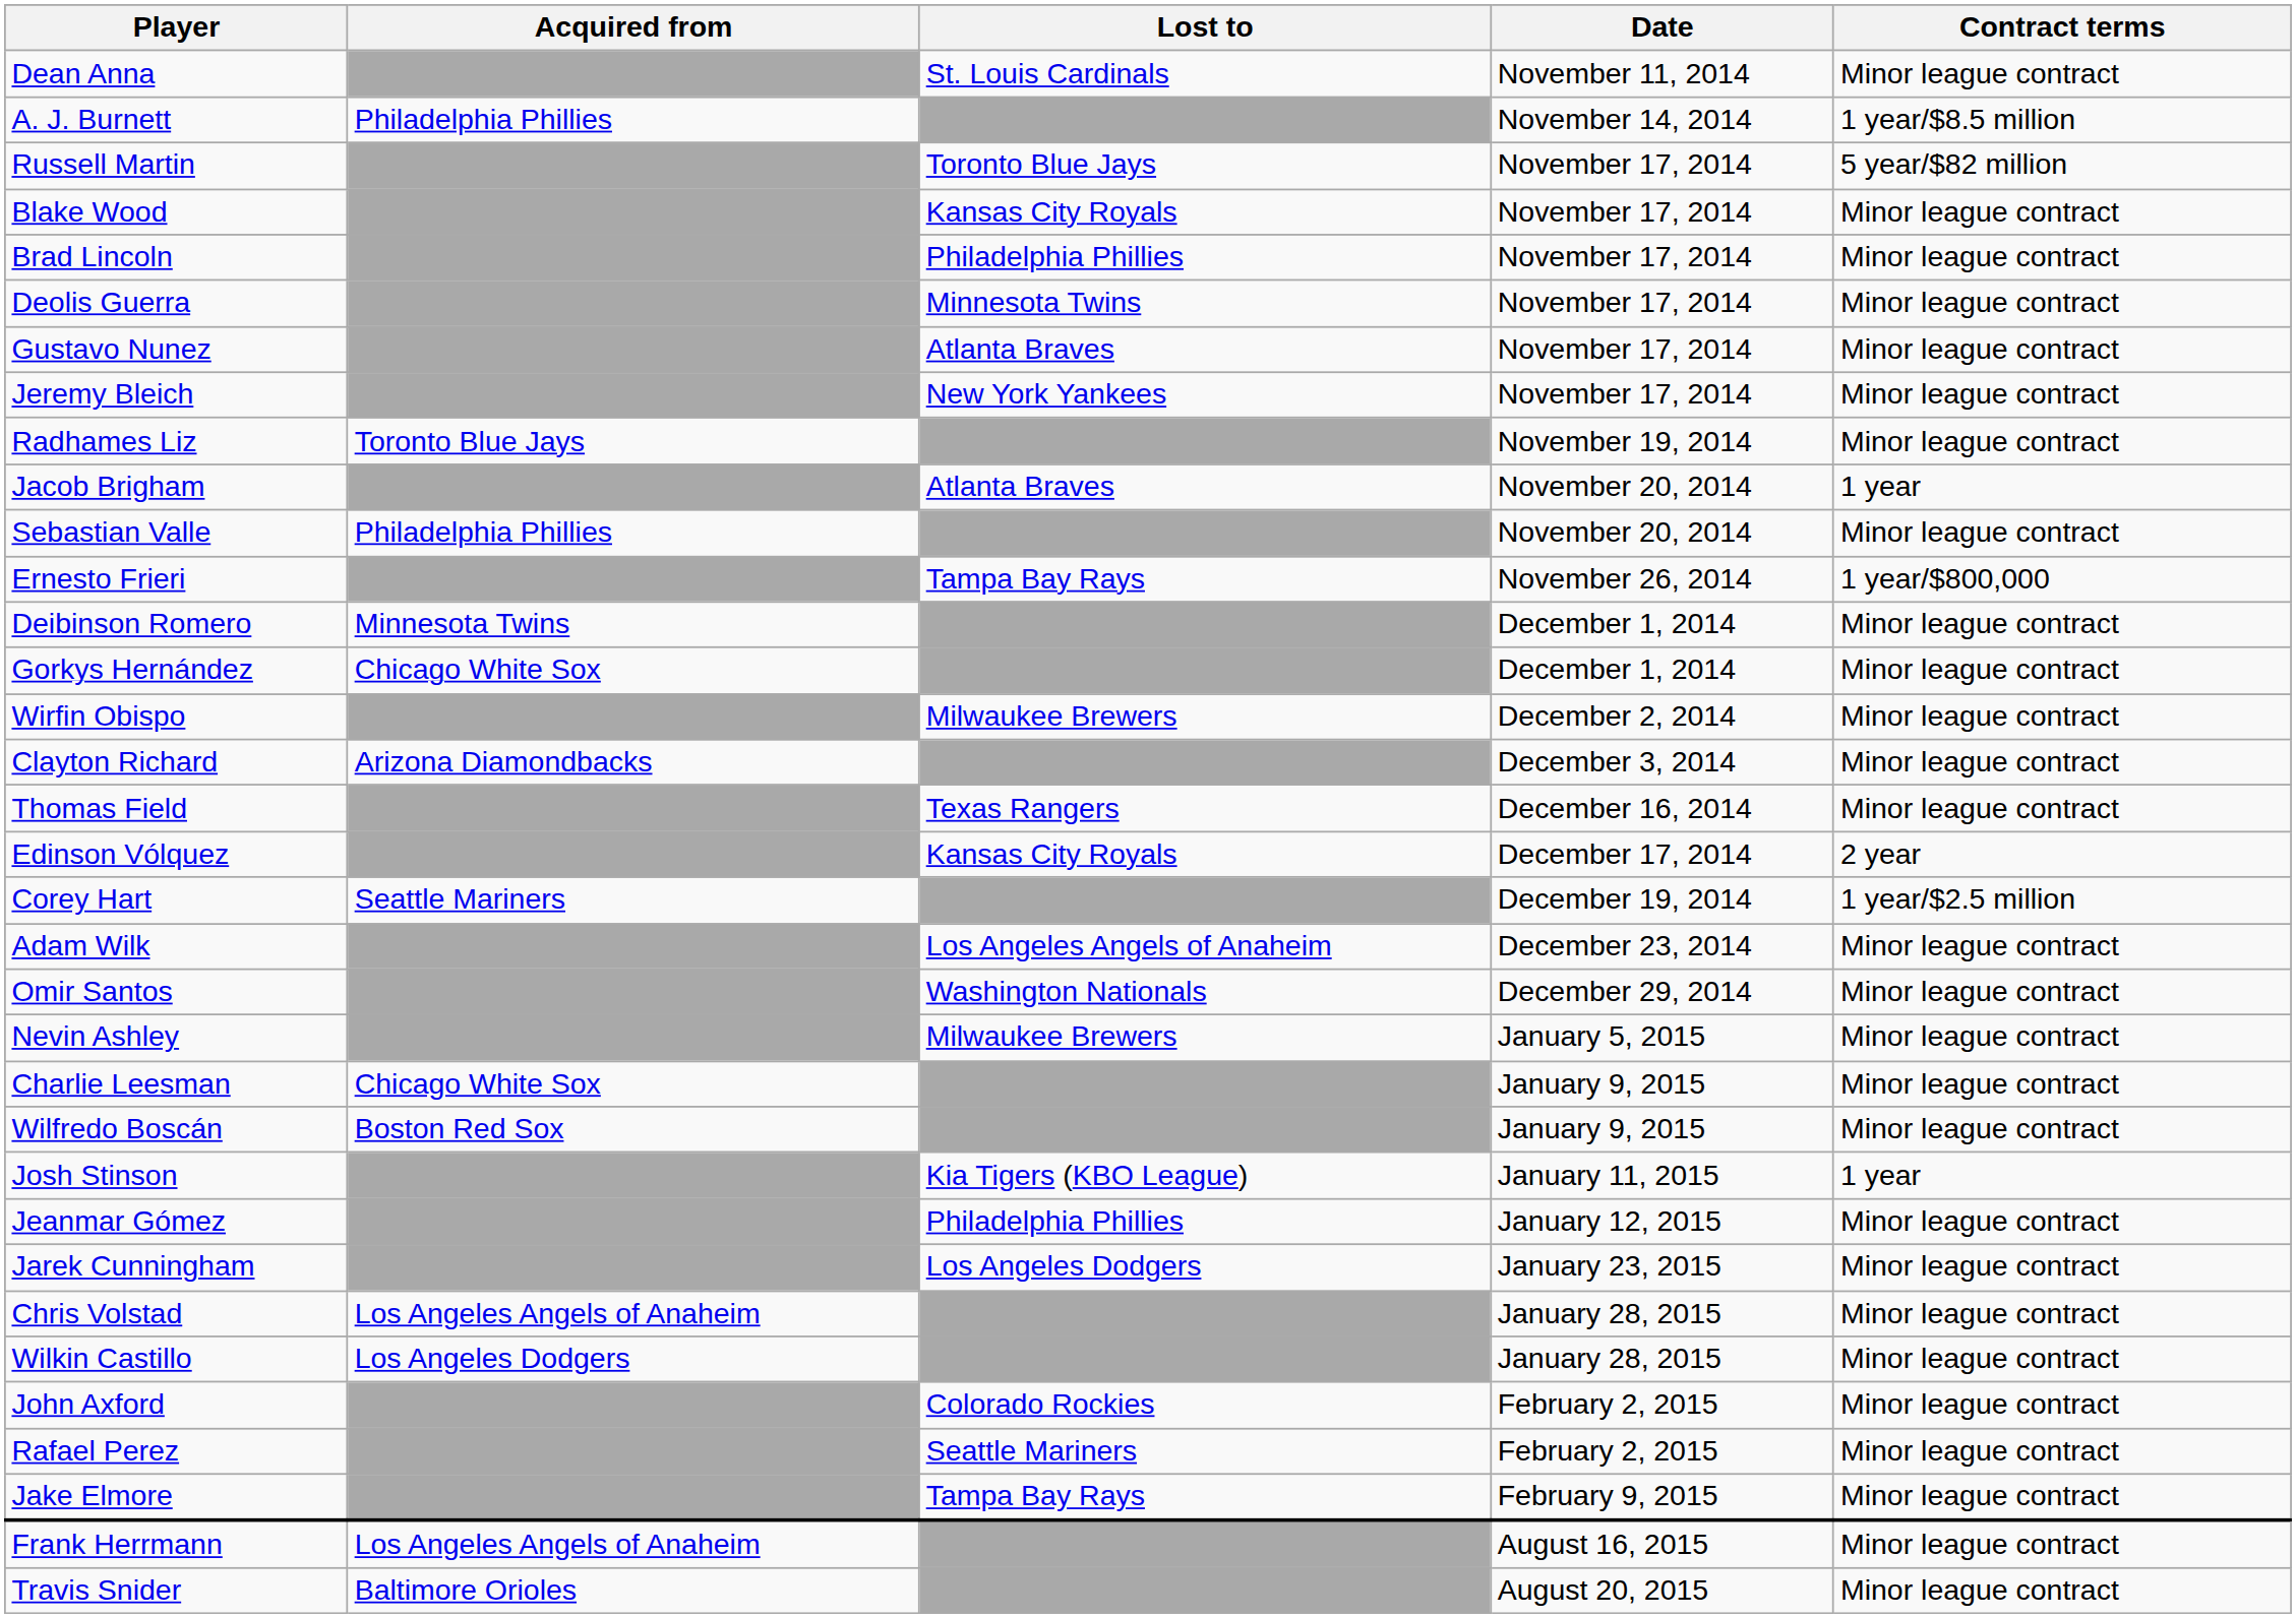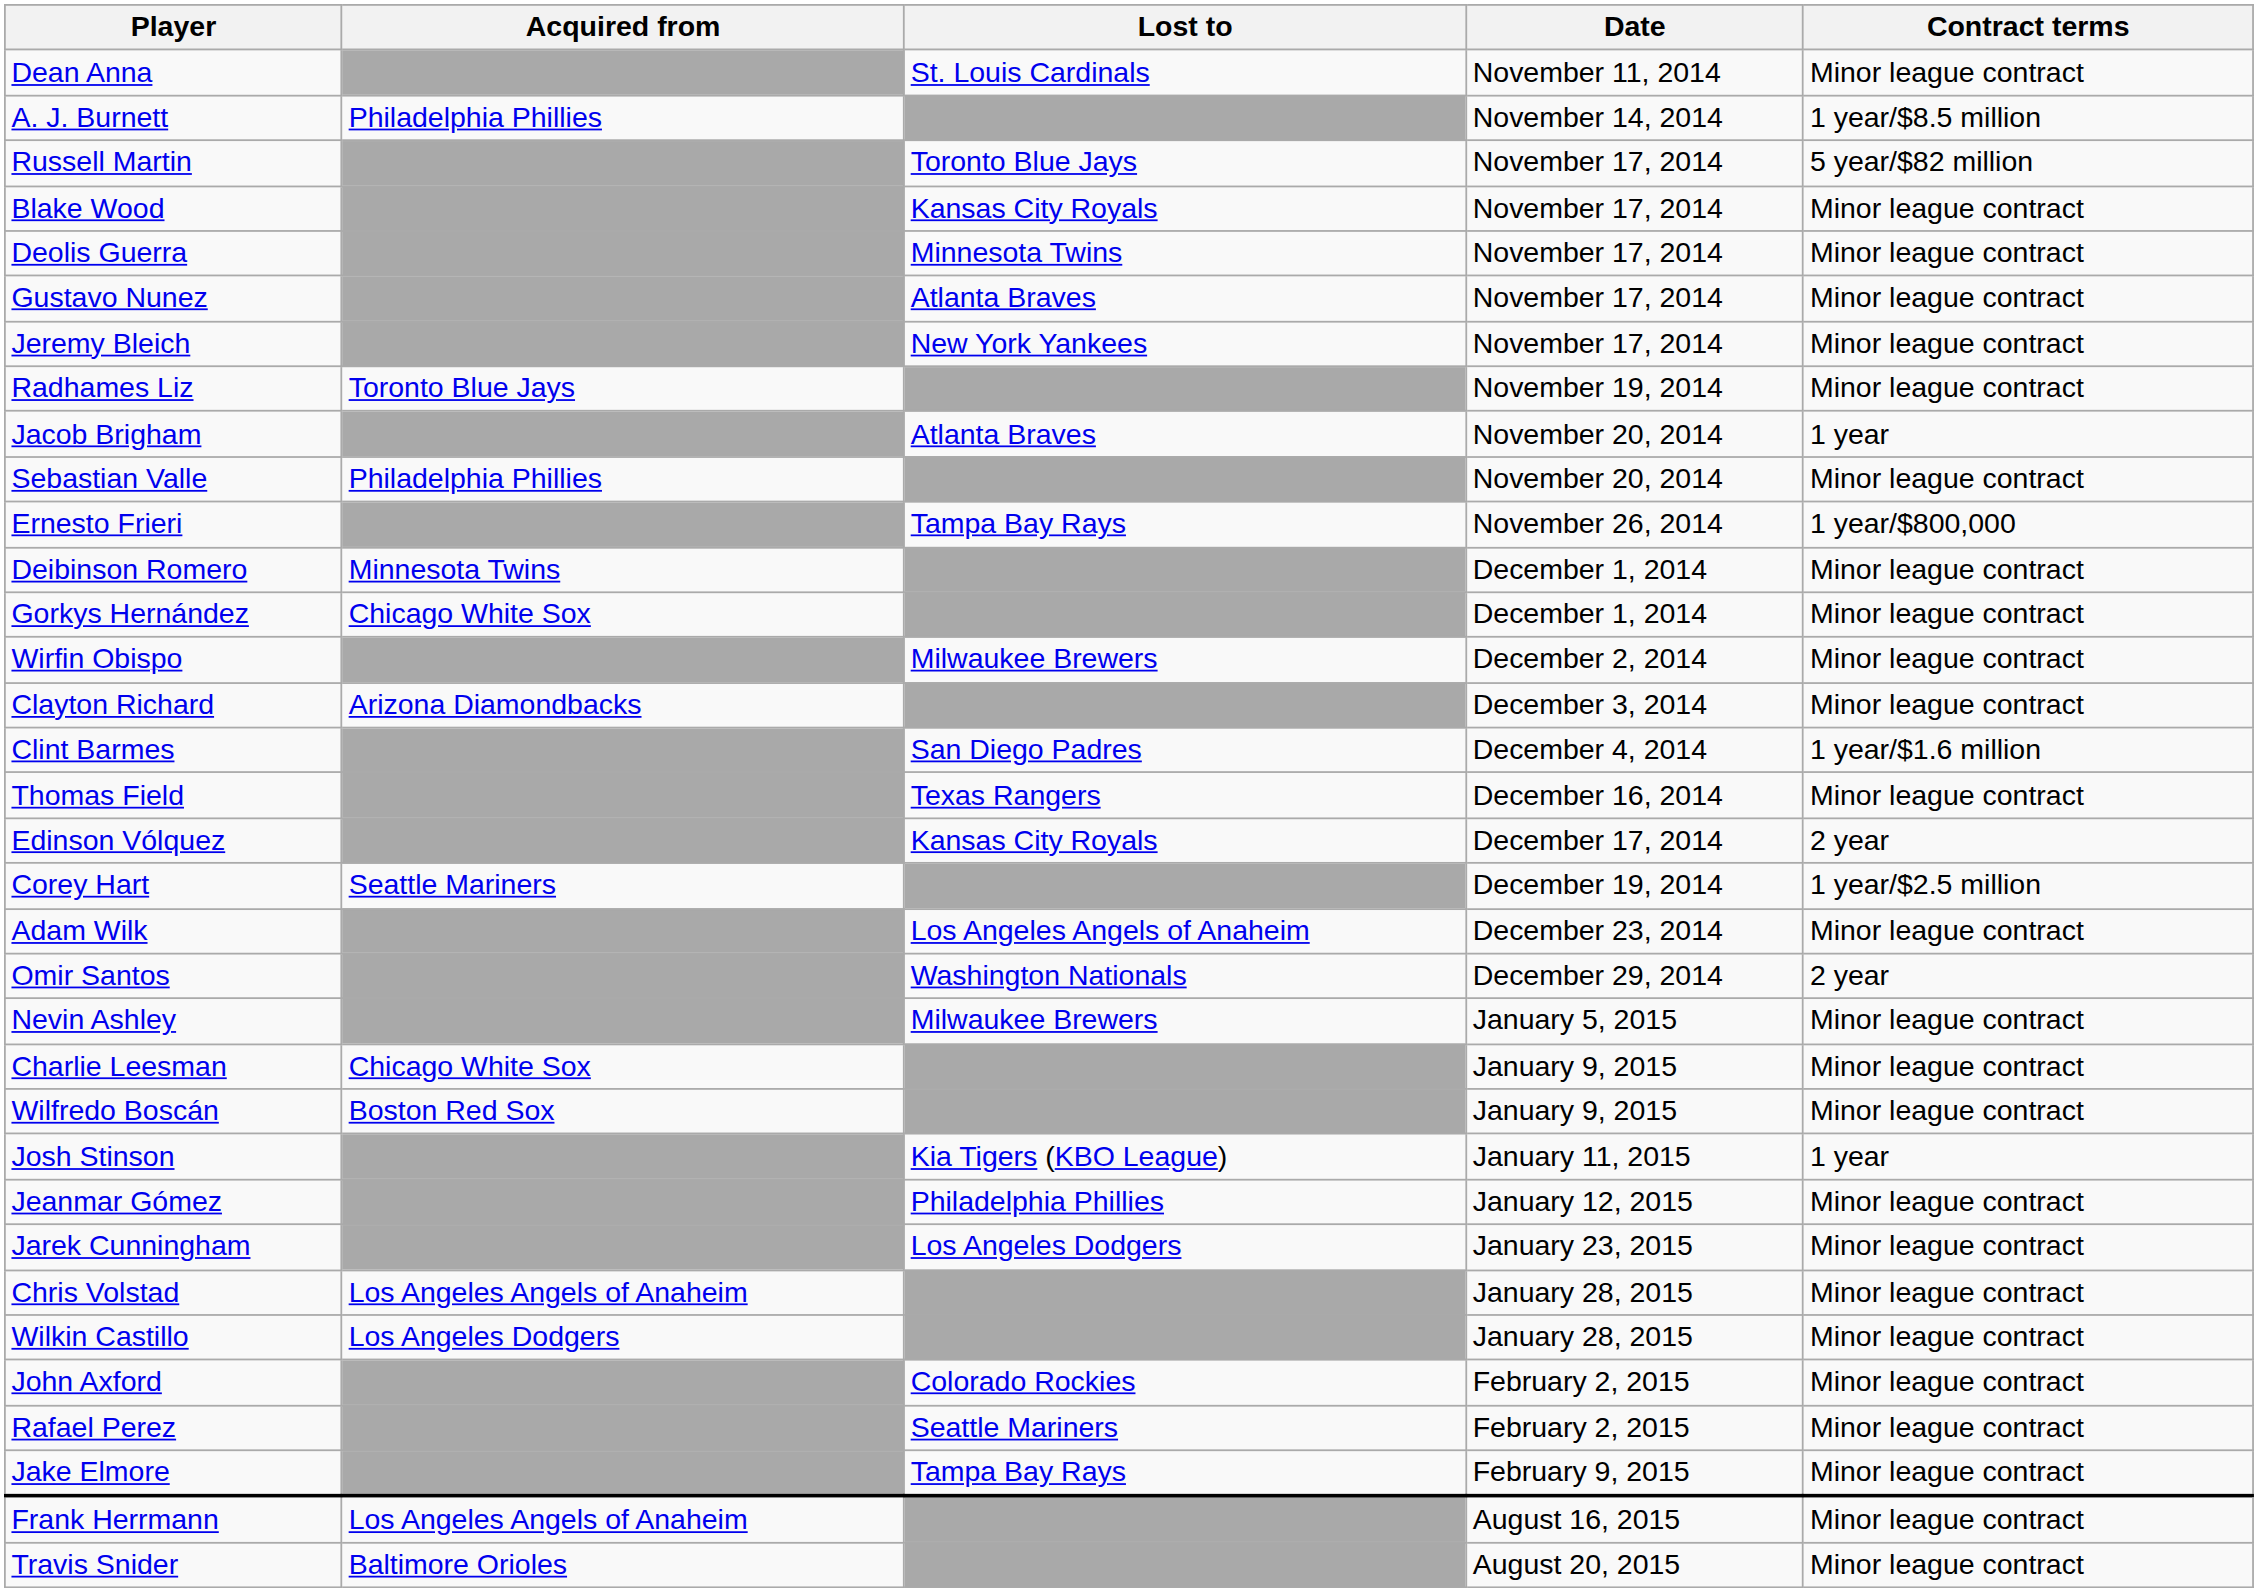- row: Brad Lincoln | Philadelphia Phillies | November 17, 2014 | Minor league contract
+ row: Clint Barmes | San Diego Padres | December 4, 2014 | 1 year/$1.6 million
Omir Santos | Contract terms: Minor league contract -> 2 year
